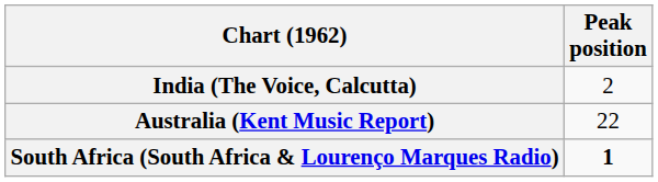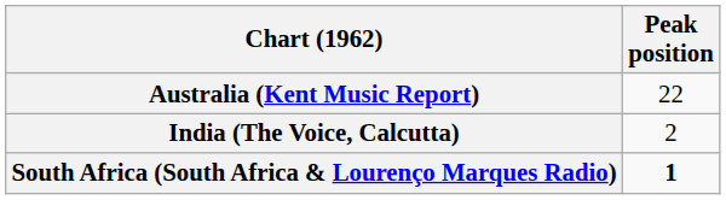rows swapped: Australia (Kent Music Report) <-> India (The Voice, Calcutta)
